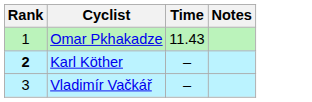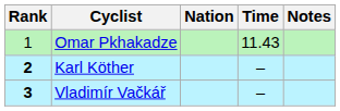+ column: Nation
Vladimír Vačkář | Rank: normal -> bold
